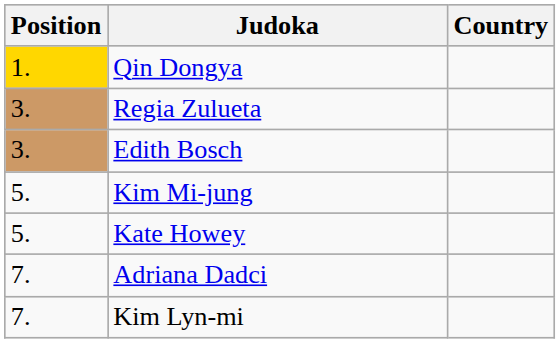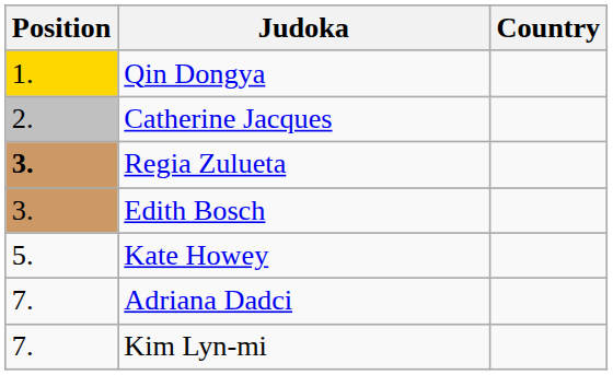+ row: 2. | Catherine Jacques
Regia Zulueta | Position: normal -> bold
- row: 5. | Kim Mi-jung
